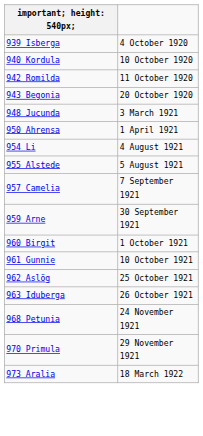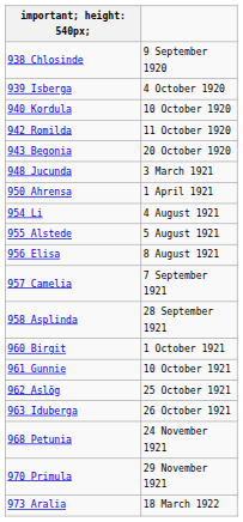+ row: 938 Chlosinde | 9 September 1920
+ row: 956 Elisa | 8 August 1921
+ row: 958 Asplinda | 28 September 1921
- row: 959 Arne | 30 September 1921
